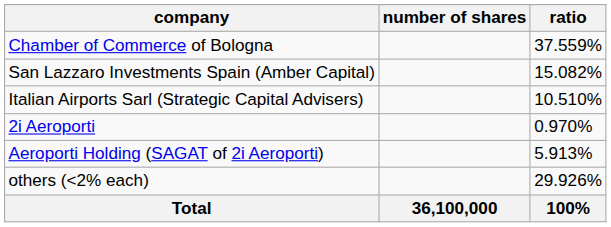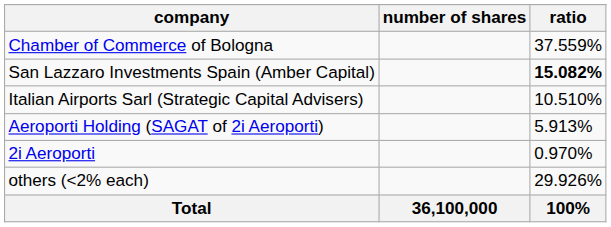San Lazzaro Investments Spain (Amber Capital) | ratio: normal -> bold
rows swapped: Aeroporti Holding (SAGAT of 2i Aeroporti) <-> 2i Aeroporti
